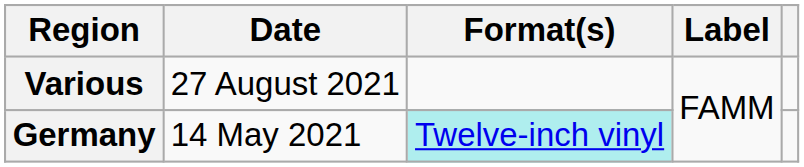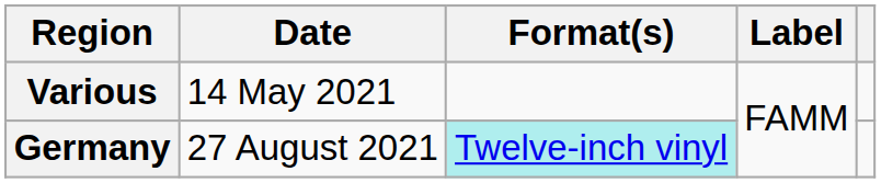Various | Date: 27 August 2021 -> 14 May 2021
Germany | Date: 14 May 2021 -> 27 August 2021
